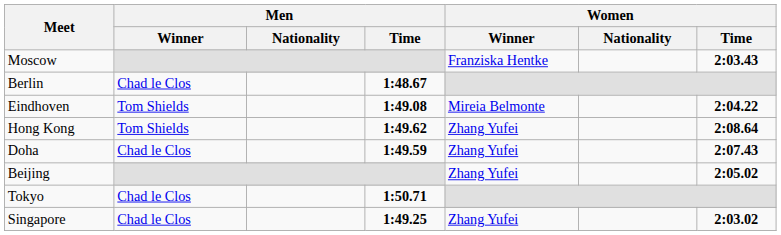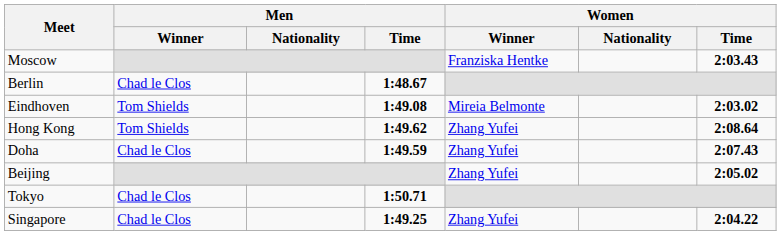Eindhoven | Women / Time: 2:04.22 -> 2:03.02
Singapore | Women / Time: 2:03.02 -> 2:04.22
